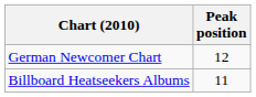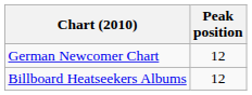Billboard Heatseekers Albums | Peak position: 11 -> 12
